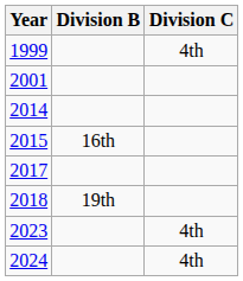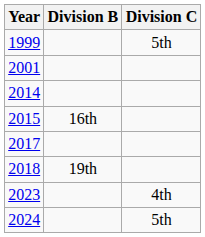1999 | Division C: 4th -> 5th
2024 | Division C: 4th -> 5th
